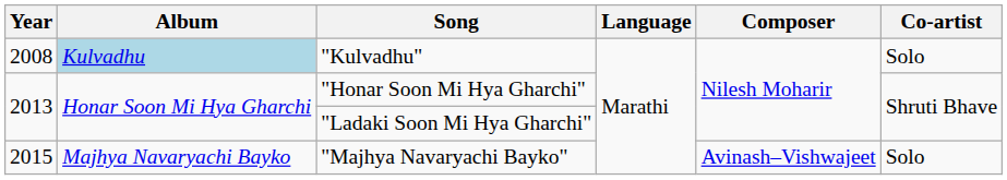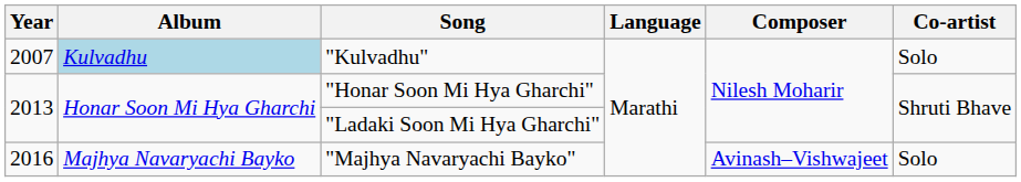"Kulvadhu" | Year: 2008 -> 2007
"Majhya Navaryachi Bayko" | Year: 2015 -> 2016
